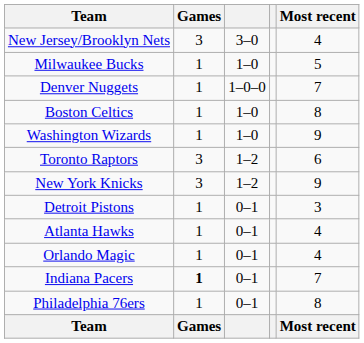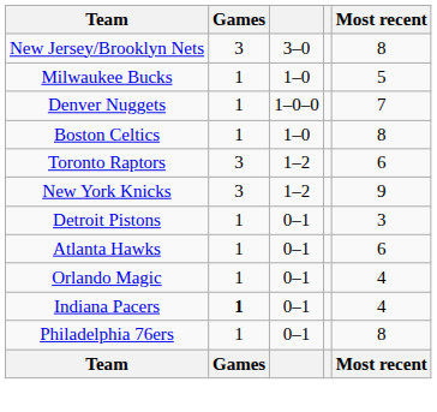New Jersey/Brooklyn Nets | Most recent: 4 -> 8
- row: Washington Wizards | 1 | 1–0 | 9
Atlanta Hawks | Most recent: 4 -> 6
Indiana Pacers | Most recent: 7 -> 4
